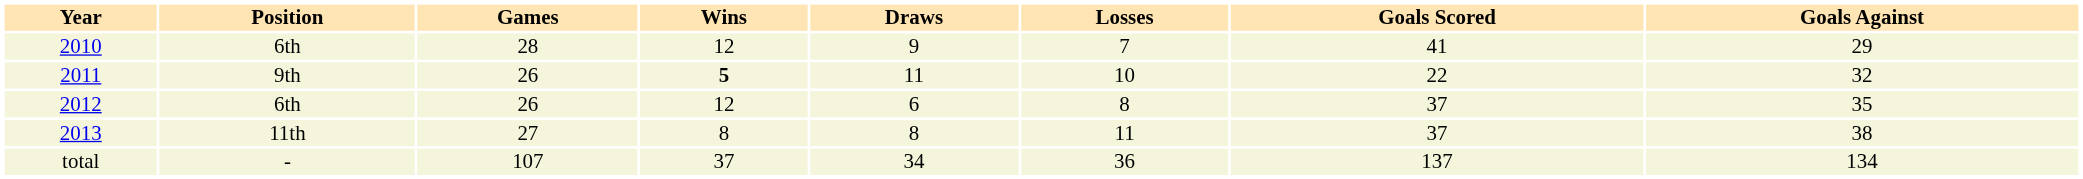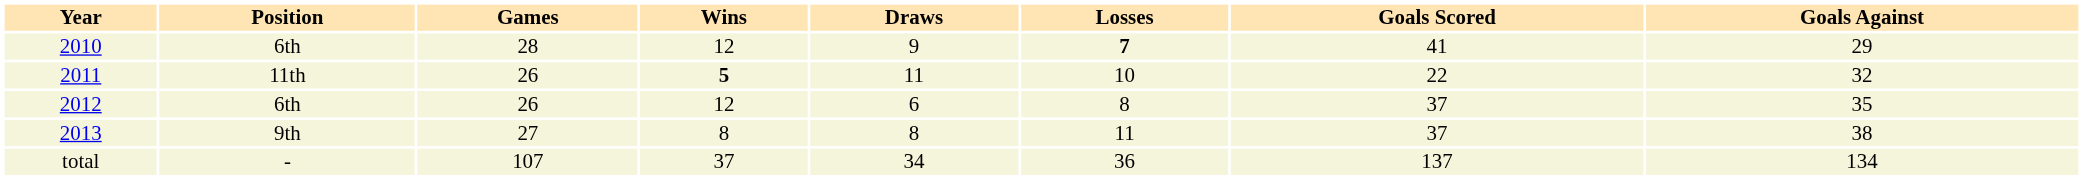2010 | Losses: normal -> bold
2011 | Position: 9th -> 11th
2013 | Position: 11th -> 9th
